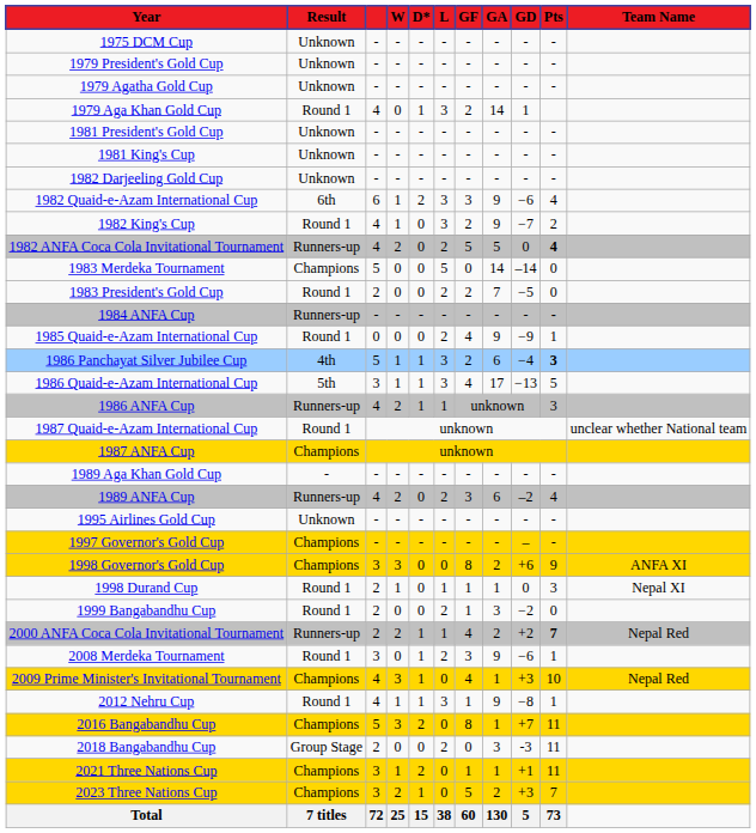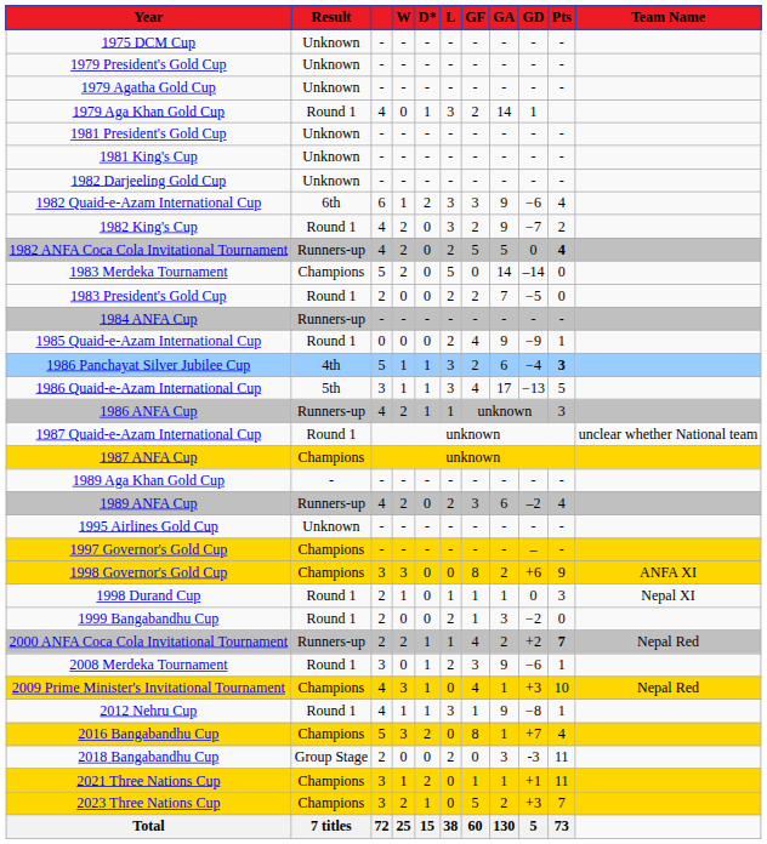1982 King's Cup | W: 1 -> 2
1983 Merdeka Tournament | W: 0 -> 2
2016 Bangabandhu Cup | Pts: 11 -> 4
